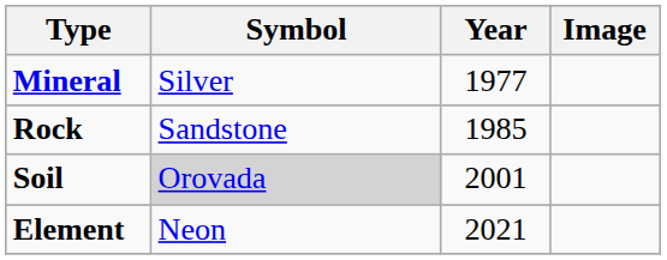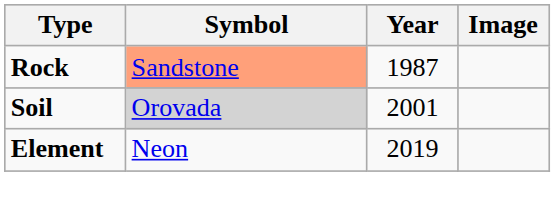- row: Mineral | Silver | 1977
Rock | Symbol: no background -> lightsalmon background
Rock | Year: 1985 -> 1987
Element | Year: 2021 -> 2019
